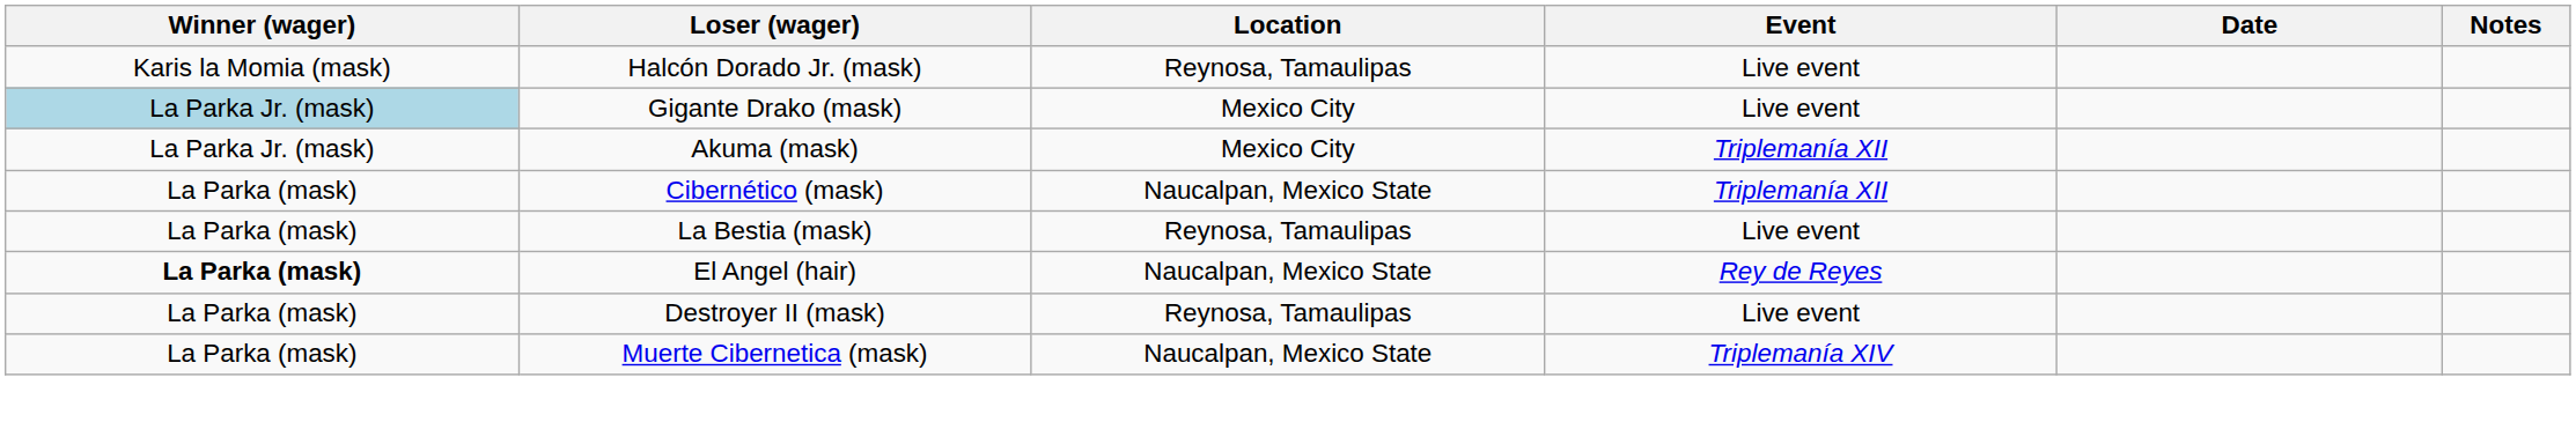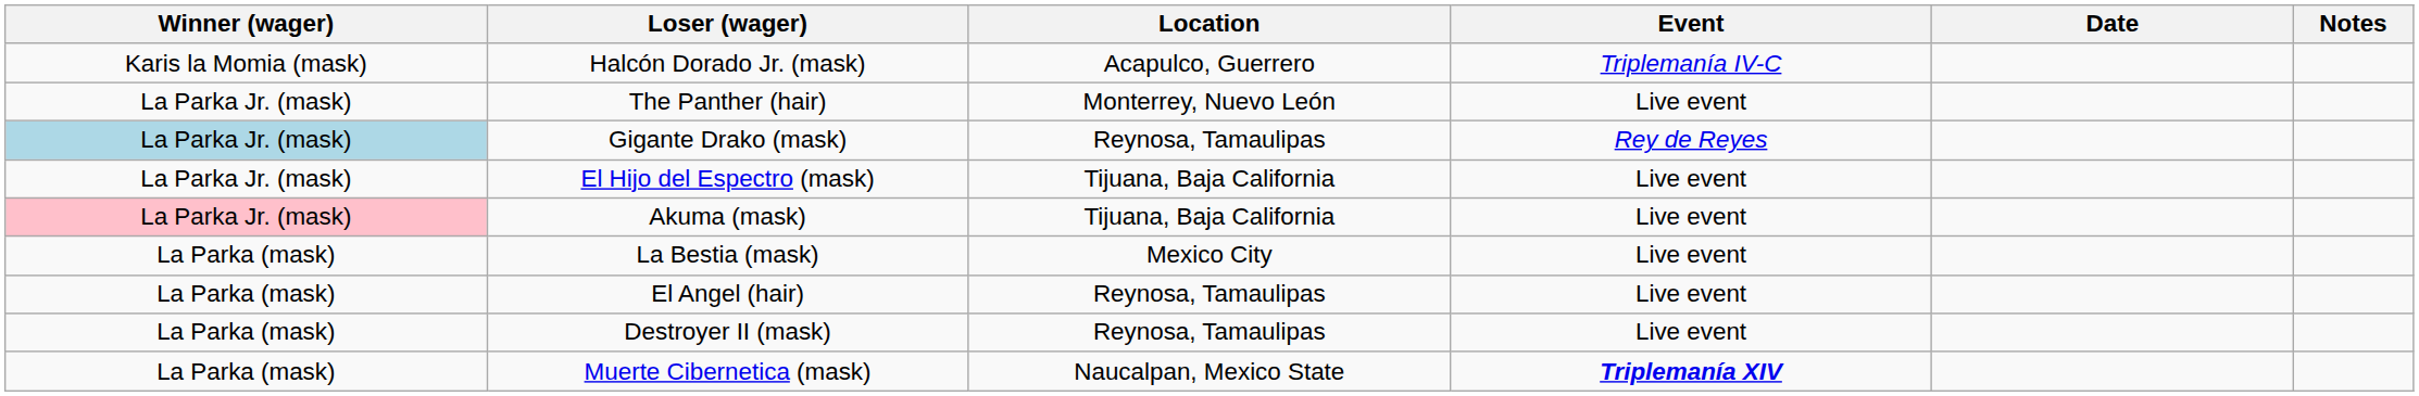Halcón Dorado Jr. (mask) | Location: Reynosa, Tamaulipas -> Acapulco, Guerrero
Halcón Dorado Jr. (mask) | Event: Live event -> Triplemanía IV-C
+ row: La Parka Jr. (mask) | The Panther (hair) | Monterrey, Nuevo León | Live event
Gigante Drako (mask) | Location: Mexico City -> Reynosa, Tamaulipas
Gigante Drako (mask) | Event: Live event -> Rey de Reyes
+ row: La Parka Jr. (mask) | El Hijo del Espectro (mask) | Tijuana, Baja California | Live event
Akuma (mask) | Winner (wager): no background -> pink background
Akuma (mask) | Location: Mexico City -> Tijuana, Baja California
Akuma (mask) | Event: Triplemanía XII -> Live event
- row: La Parka (mask) | Cibernético (mask) | Naucalpan, Mexico State | Triplemanía XII
La Bestia (mask) | Location: Reynosa, Tamaulipas -> Mexico City
El Angel (hair) | Winner (wager): bold -> normal
El Angel (hair) | Location: Naucalpan, Mexico State -> Reynosa, Tamaulipas
El Angel (hair) | Event: Rey de Reyes -> Live event
Muerte Cibernetica (mask) | Event: normal -> bold
